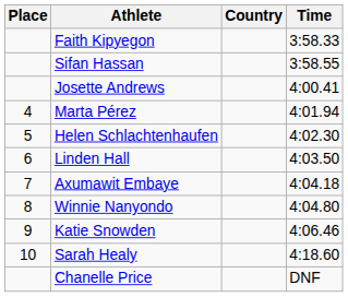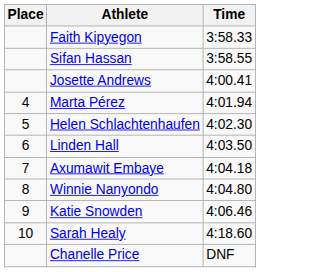- column: Country
